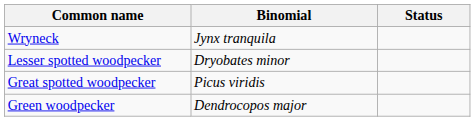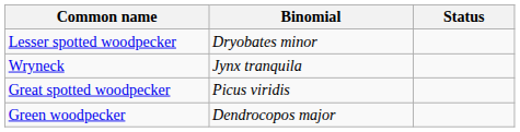rows swapped: Wryneck <-> Lesser spotted woodpecker
